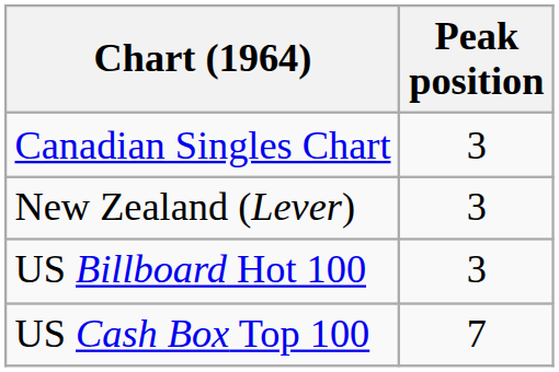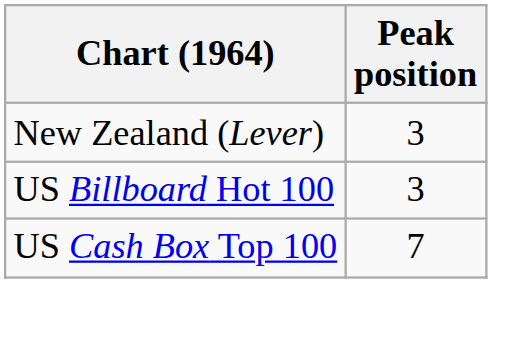- row: Canadian Singles Chart | 3
